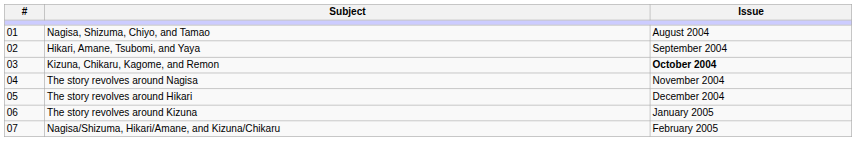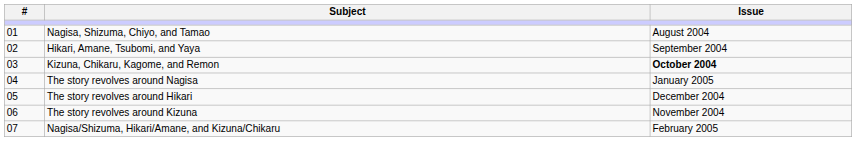The story revolves around Nagisa | Issue: November 2004 -> January 2005
The story revolves around Kizuna | Issue: January 2005 -> November 2004
